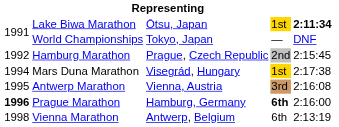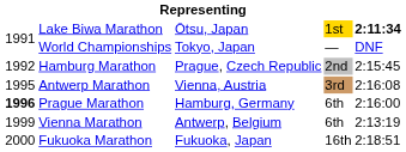- row: 1994 | Mars Duna Marathon | Visegrád, Hungary | 1st | 2:17:38
Prague Marathon | column 4: bold -> normal
Vienna Marathon | column 1: 1998 -> 1999
+ row: 2000 | Fukuoka Marathon | Fukuoka, Japan | 16th | 2:18:51
